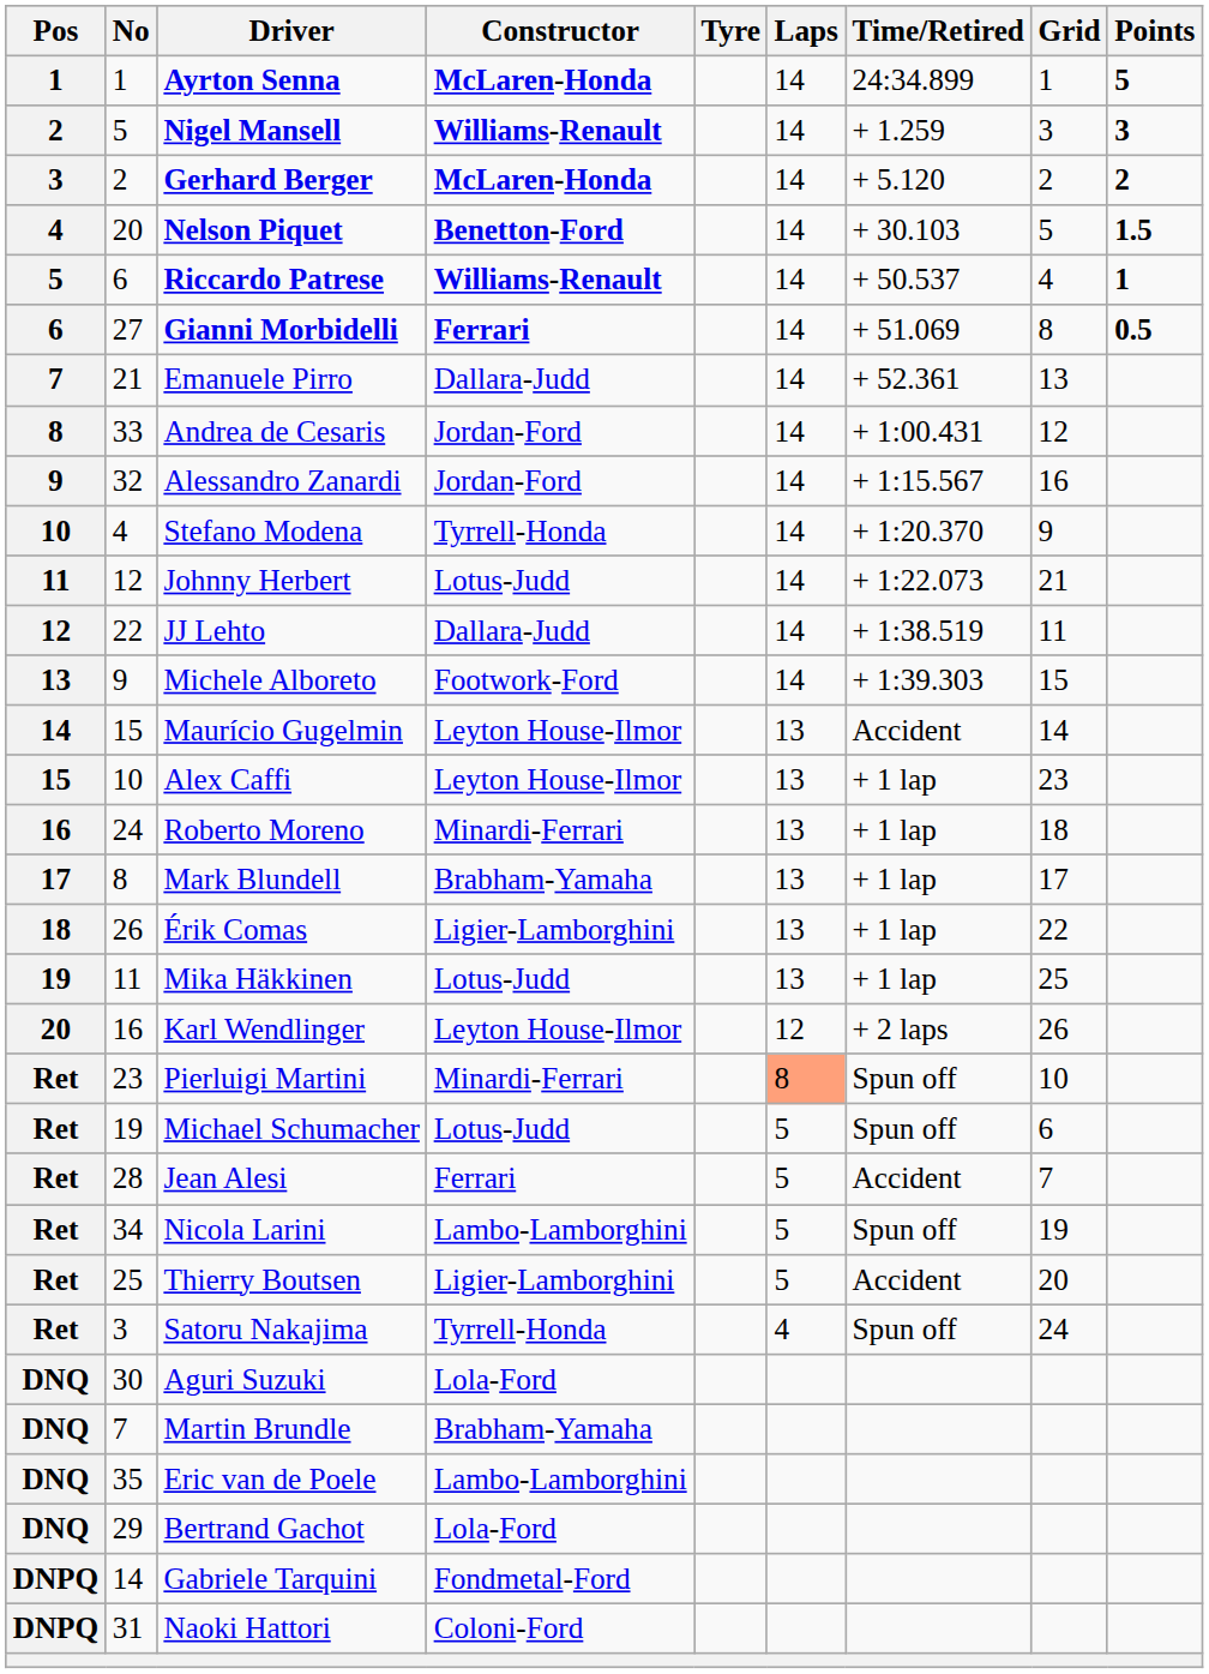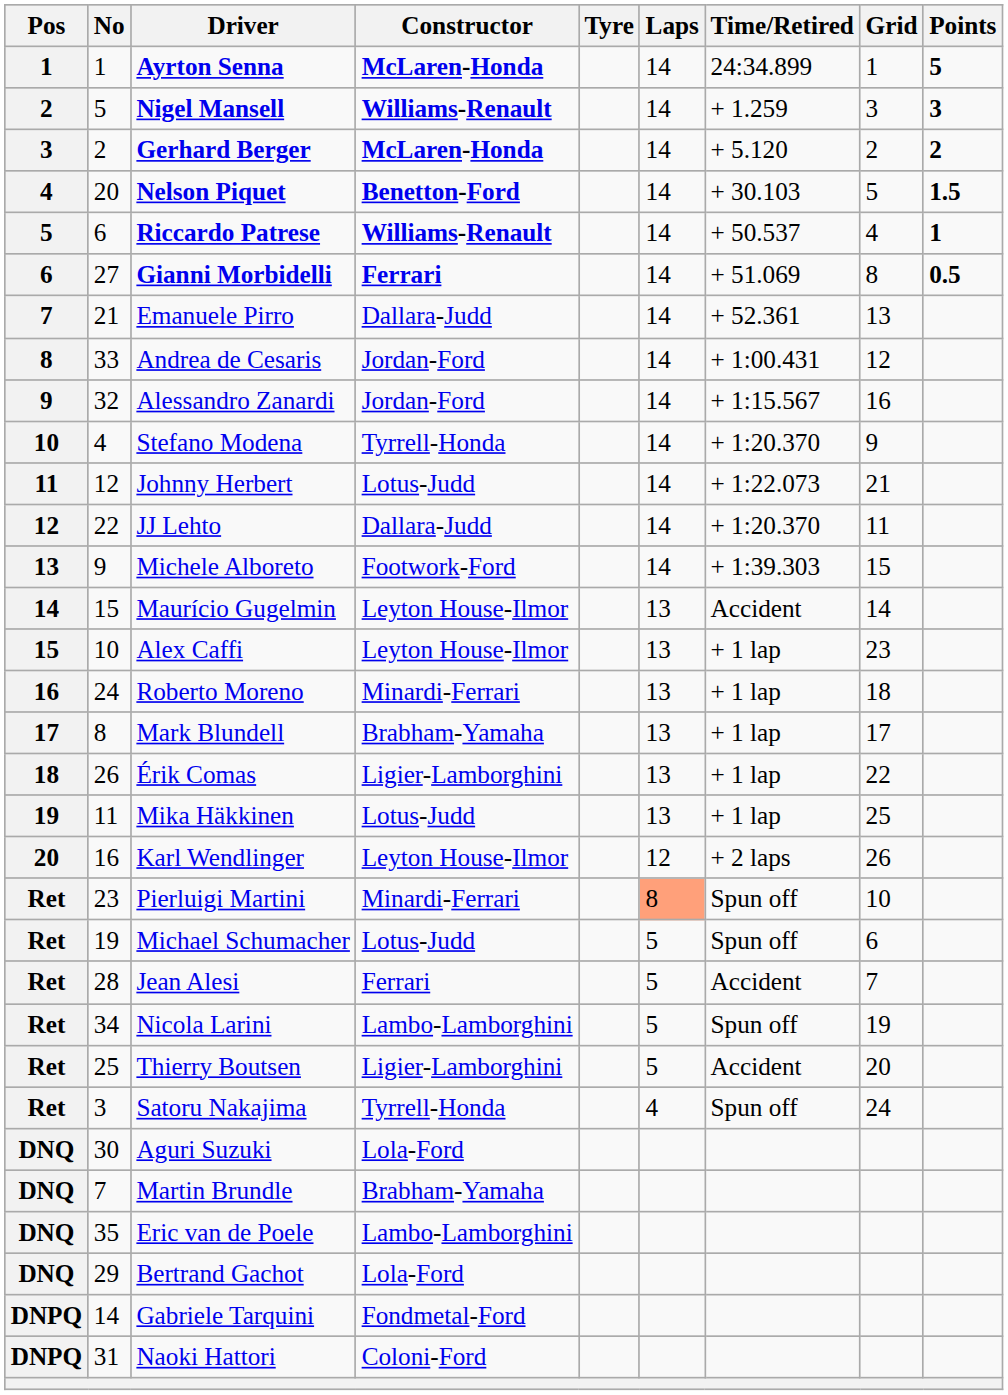JJ Lehto | Time/Retired: + 1:38.519 -> + 1:20.370
